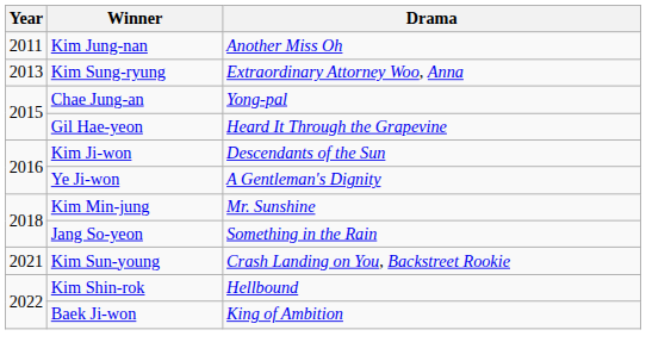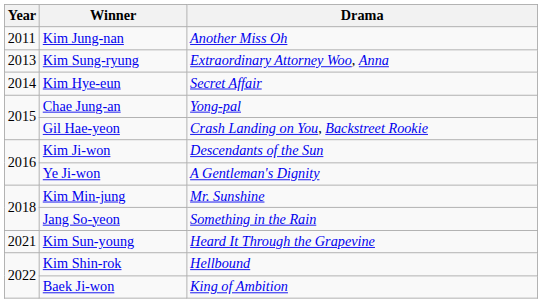+ row: 2014 | Kim Hye-eun | Secret Affair
Gil Hae-yeon | Drama: Heard It Through the Grapevine -> Crash Landing on You, Backstreet Rookie
Kim Sun-young | Drama: Crash Landing on You, Backstreet Rookie -> Heard It Through the Grapevine
